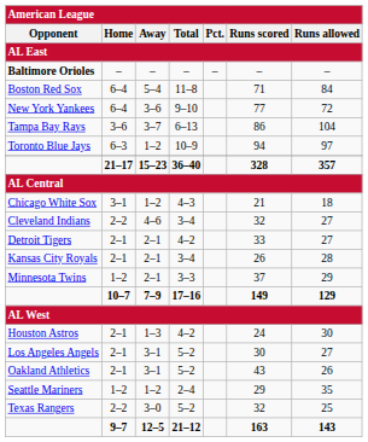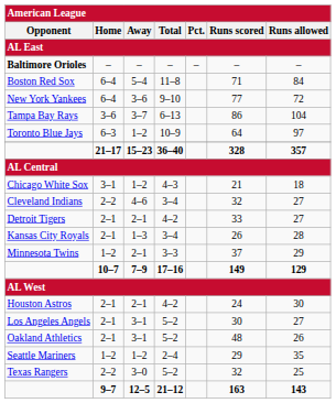Toronto Blue Jays | Runs scored: 94 -> 64
Kansas City Royals | Away: 2–1 -> 1–3
Houston Astros | Away: 1–3 -> 2–1
Oakland Athletics | Runs scored: 43 -> 48
